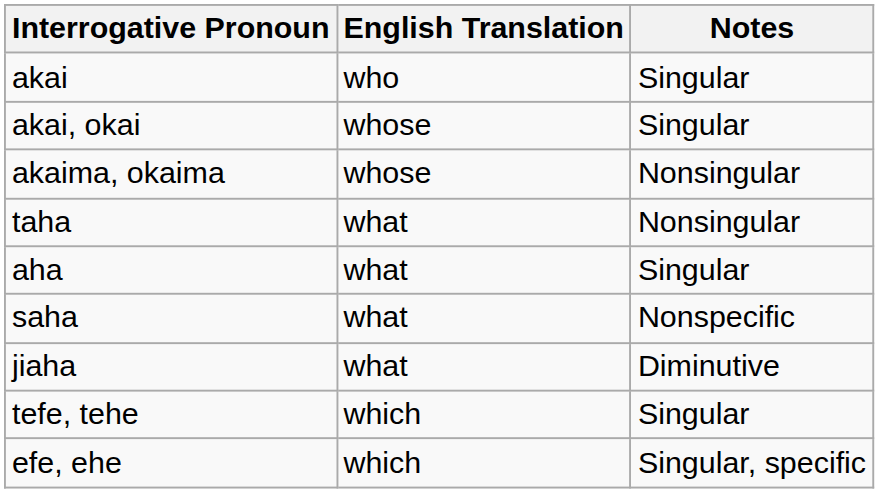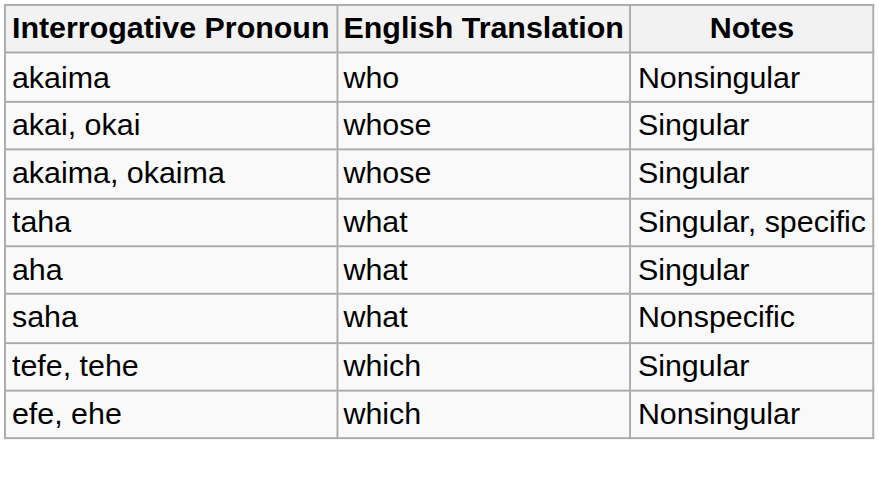- row: akai | who | Singular
+ row: akaima | who | Nonsingular
akaima, okaima | Notes: Nonsingular -> Singular
taha | Notes: Nonsingular -> Singular, specific
- row: jiaha | what | Diminutive
efe, ehe | Notes: Singular, specific -> Nonsingular
